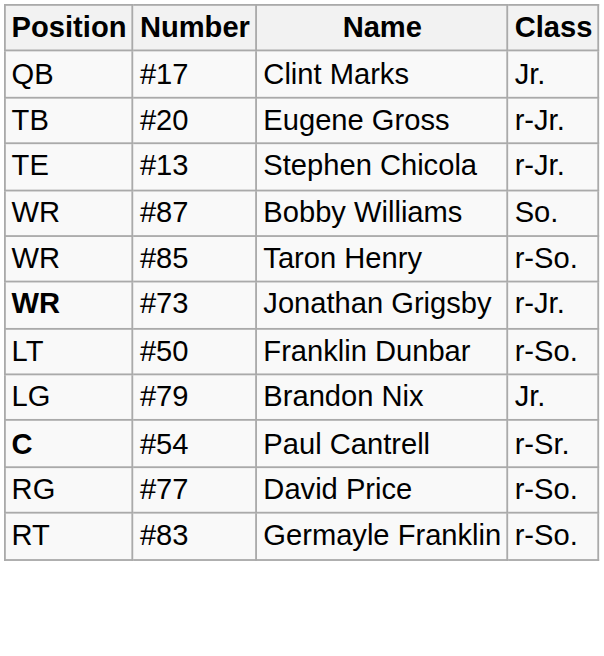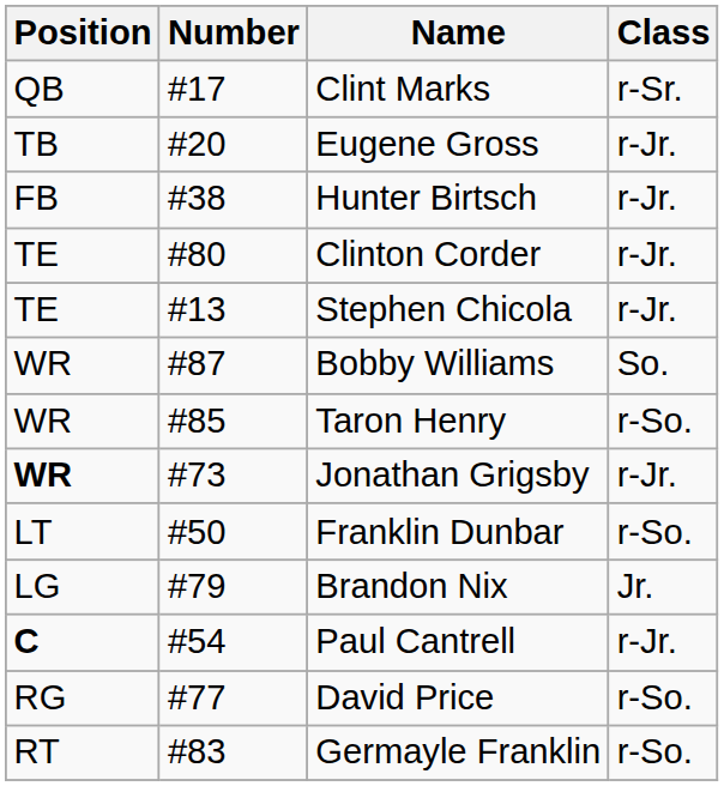Clint Marks | Class: Jr. -> r-Sr.
+ row: FB | #38 | Hunter Birtsch | r-Jr.
+ row: TE | #80 | Clinton Corder | r-Jr.
Paul Cantrell | Class: r-Sr. -> r-Jr.
